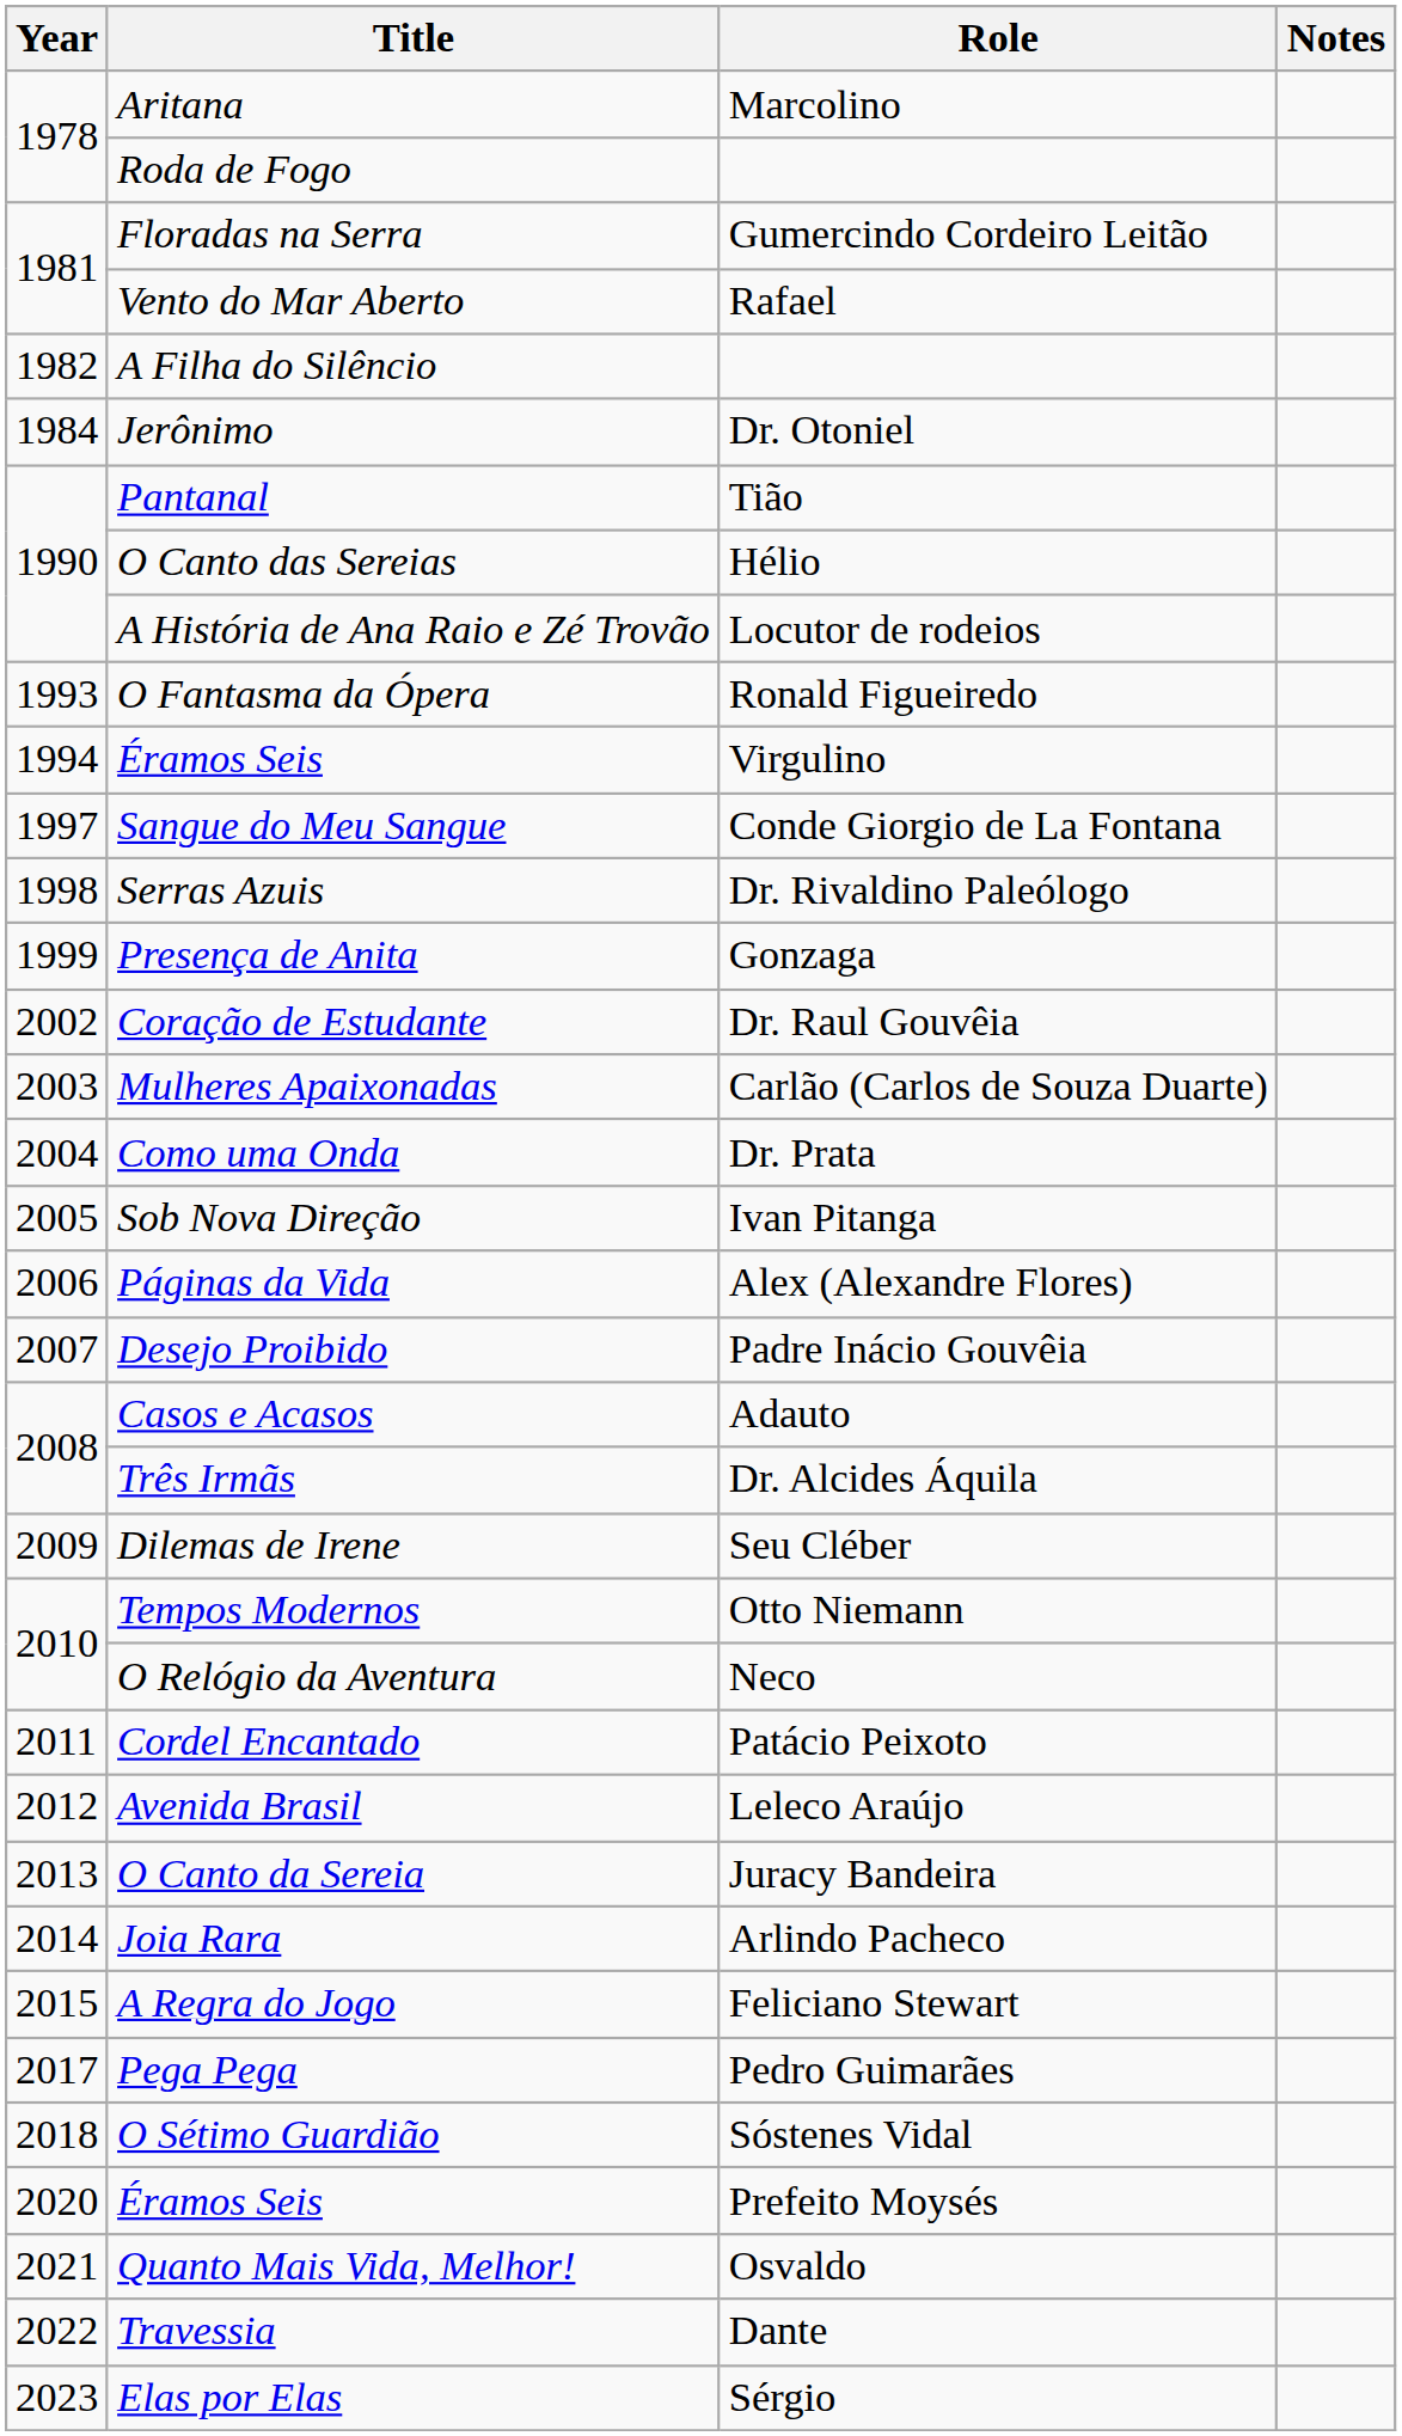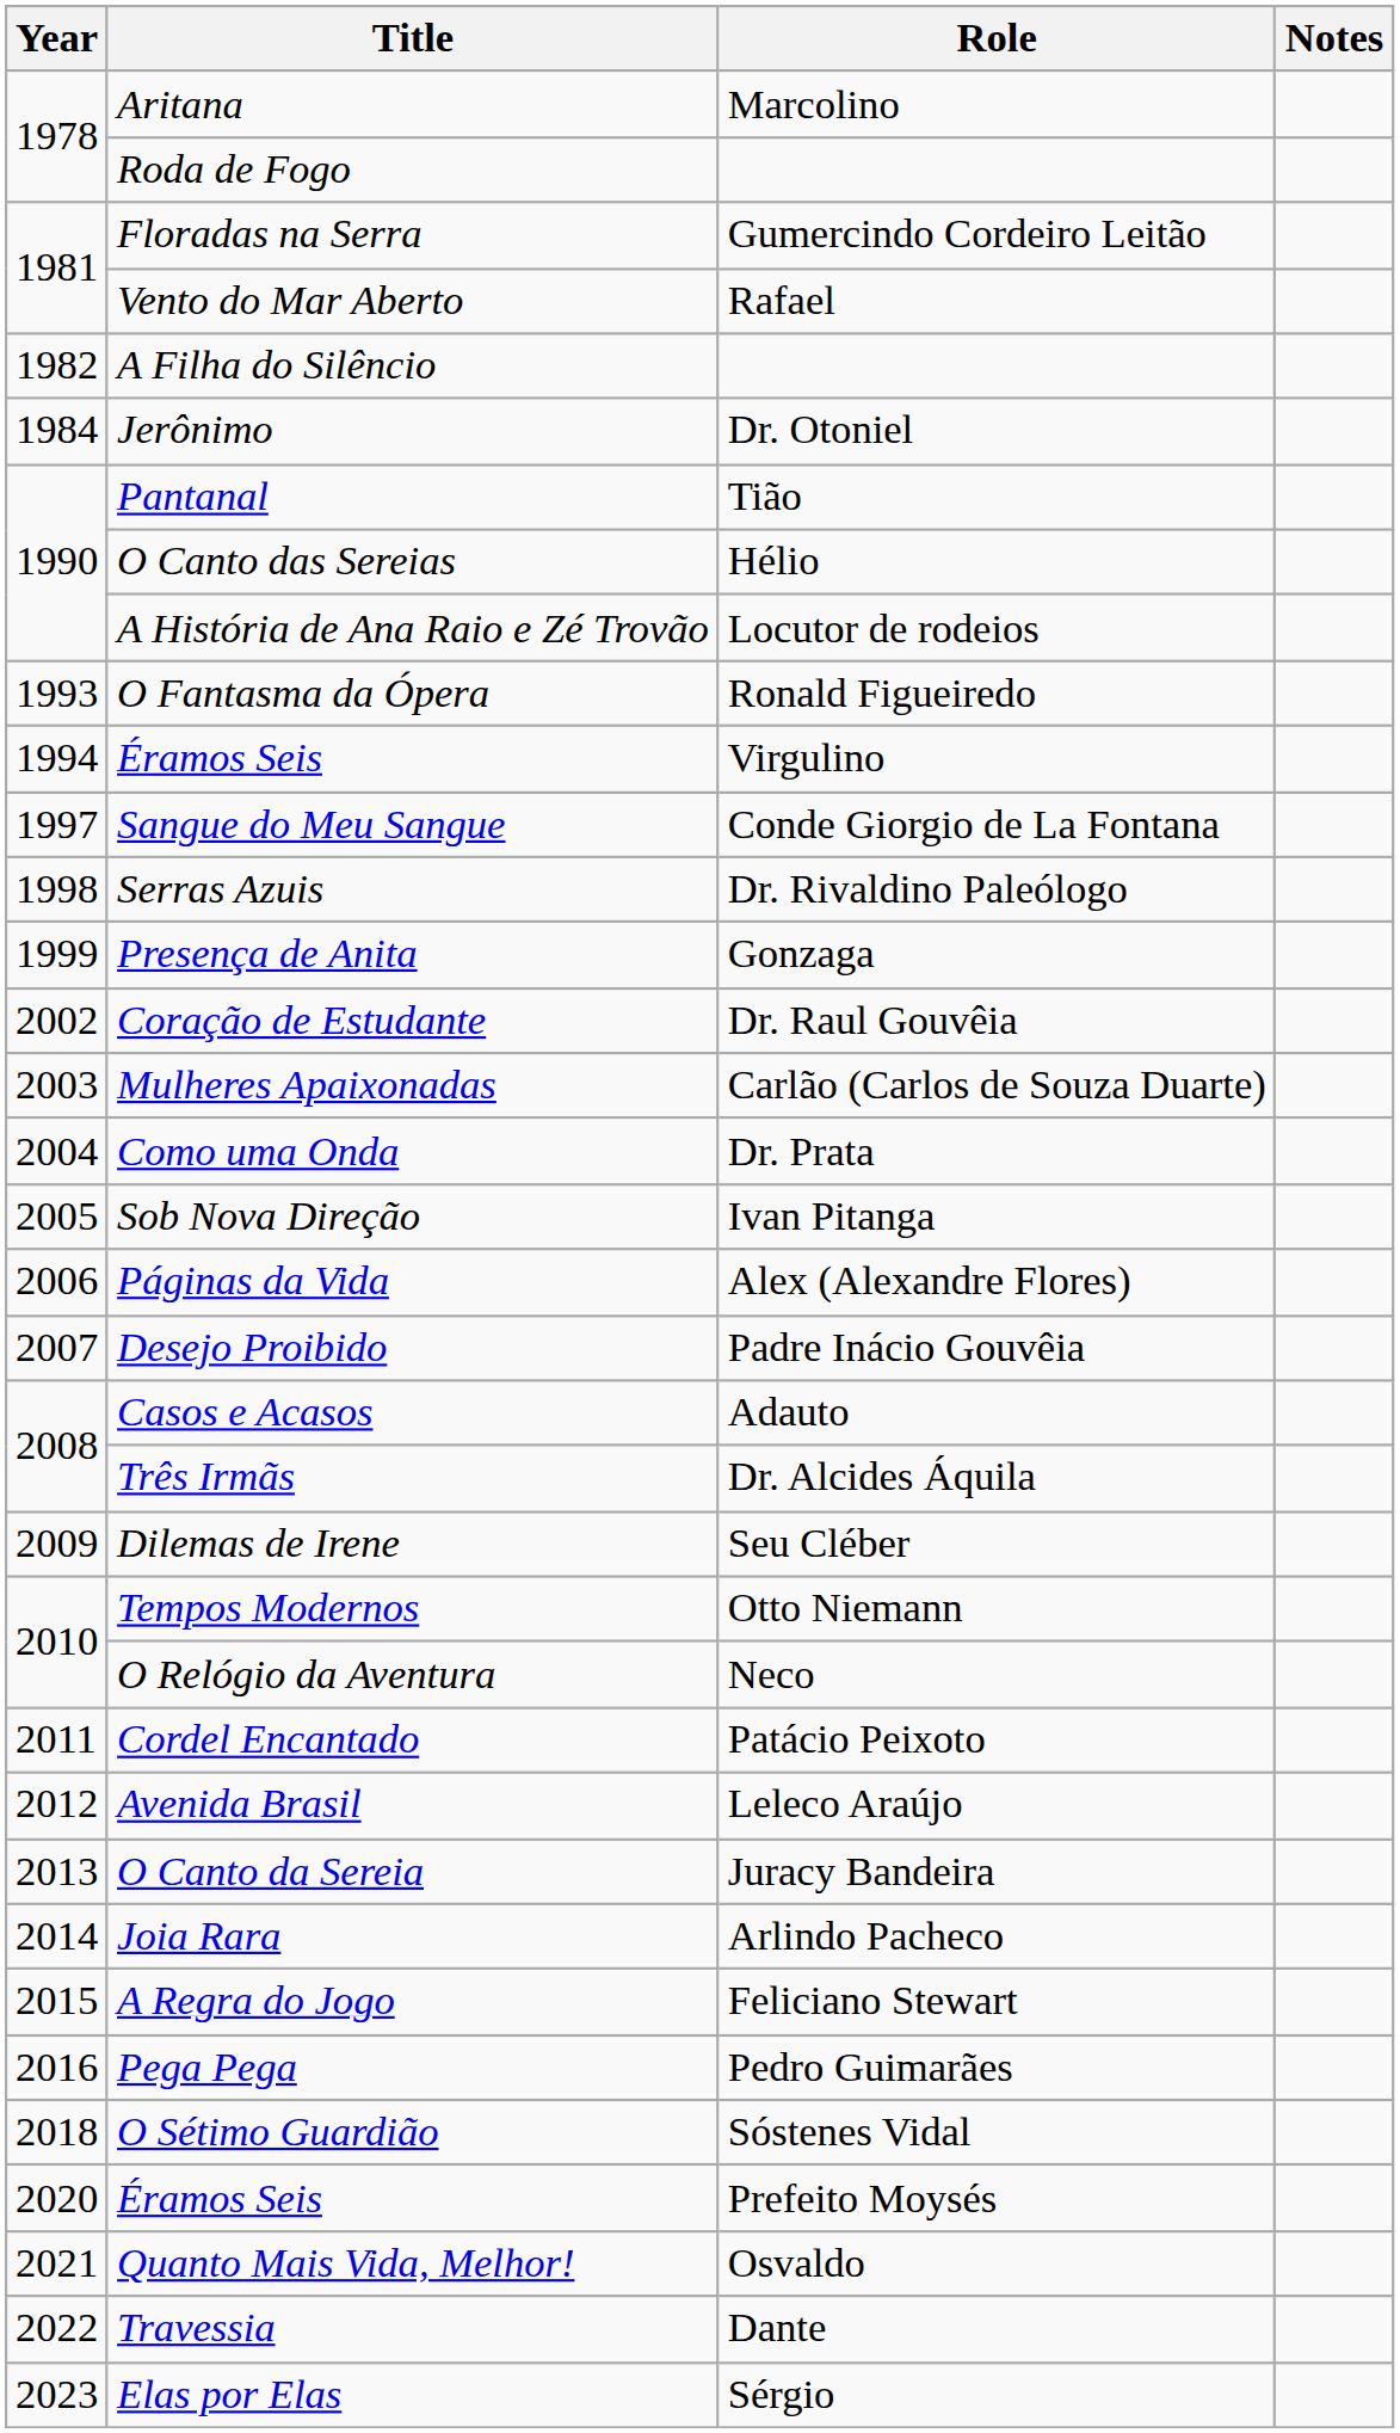Pega Pega | Year: 2017 -> 2016
